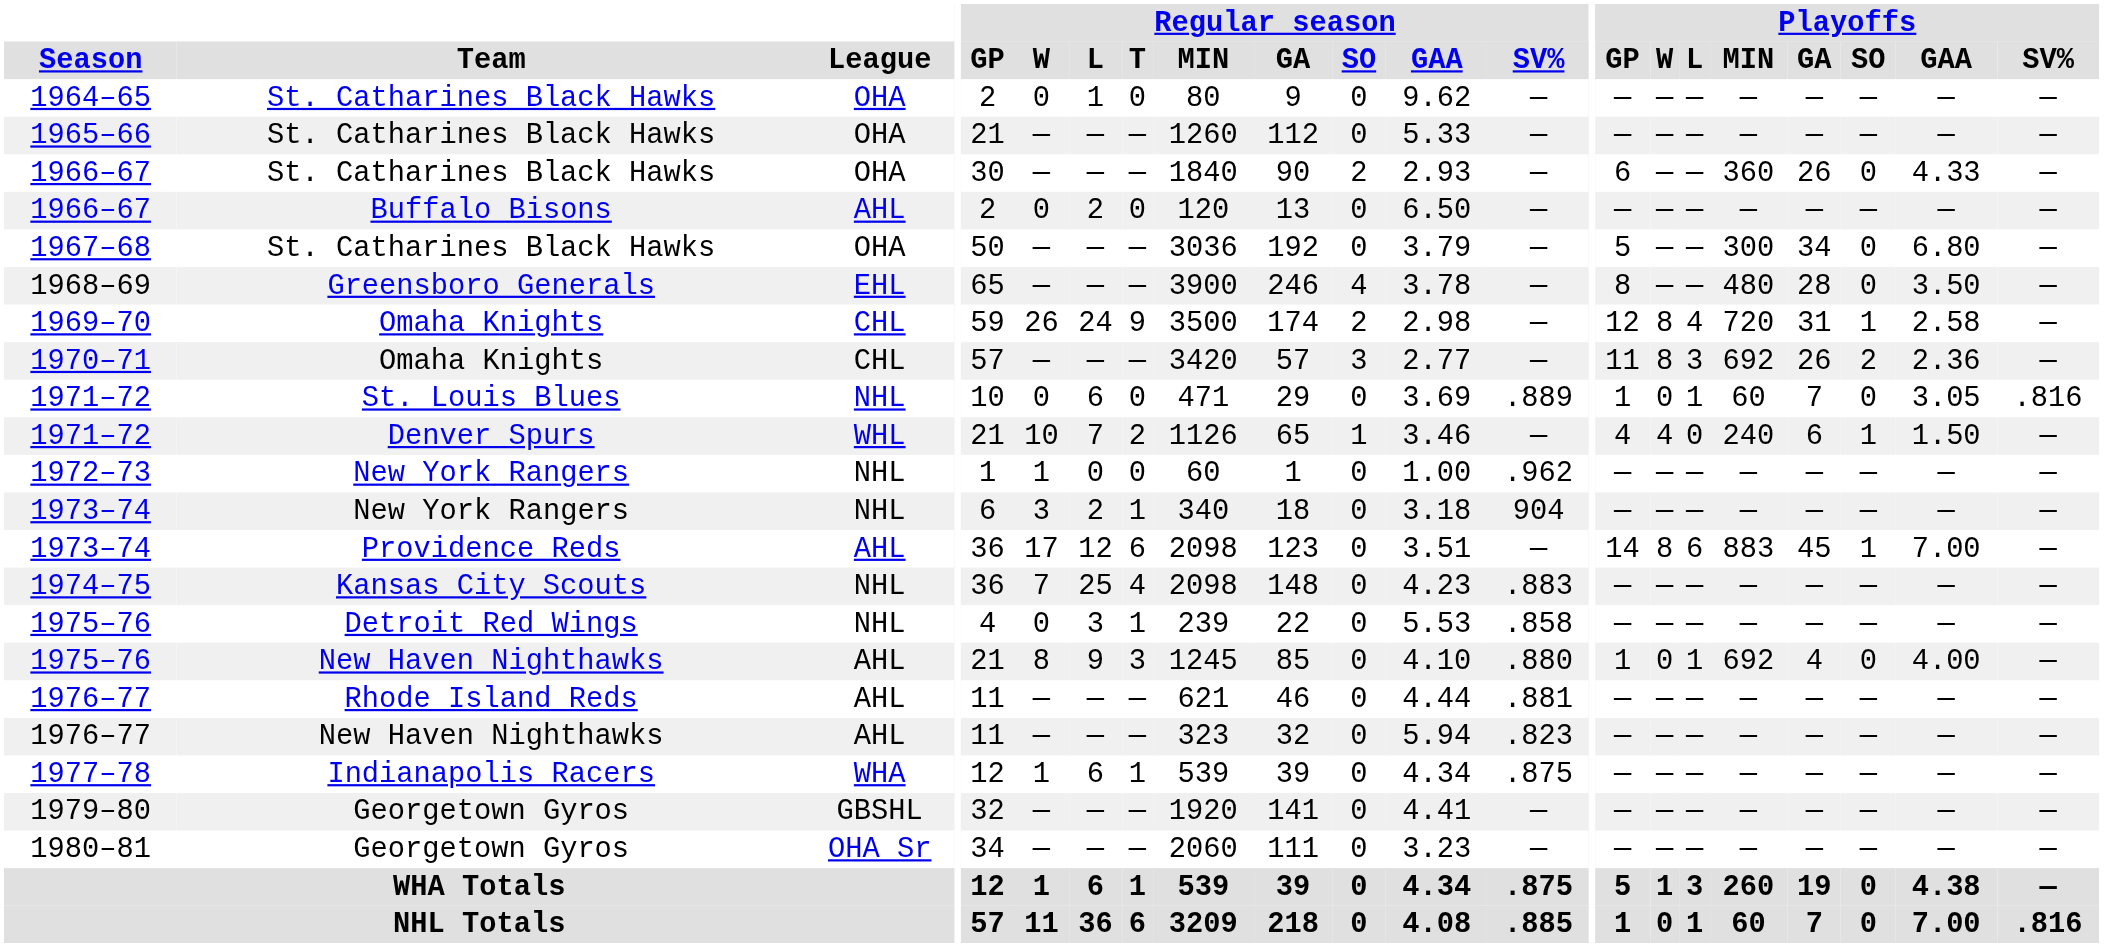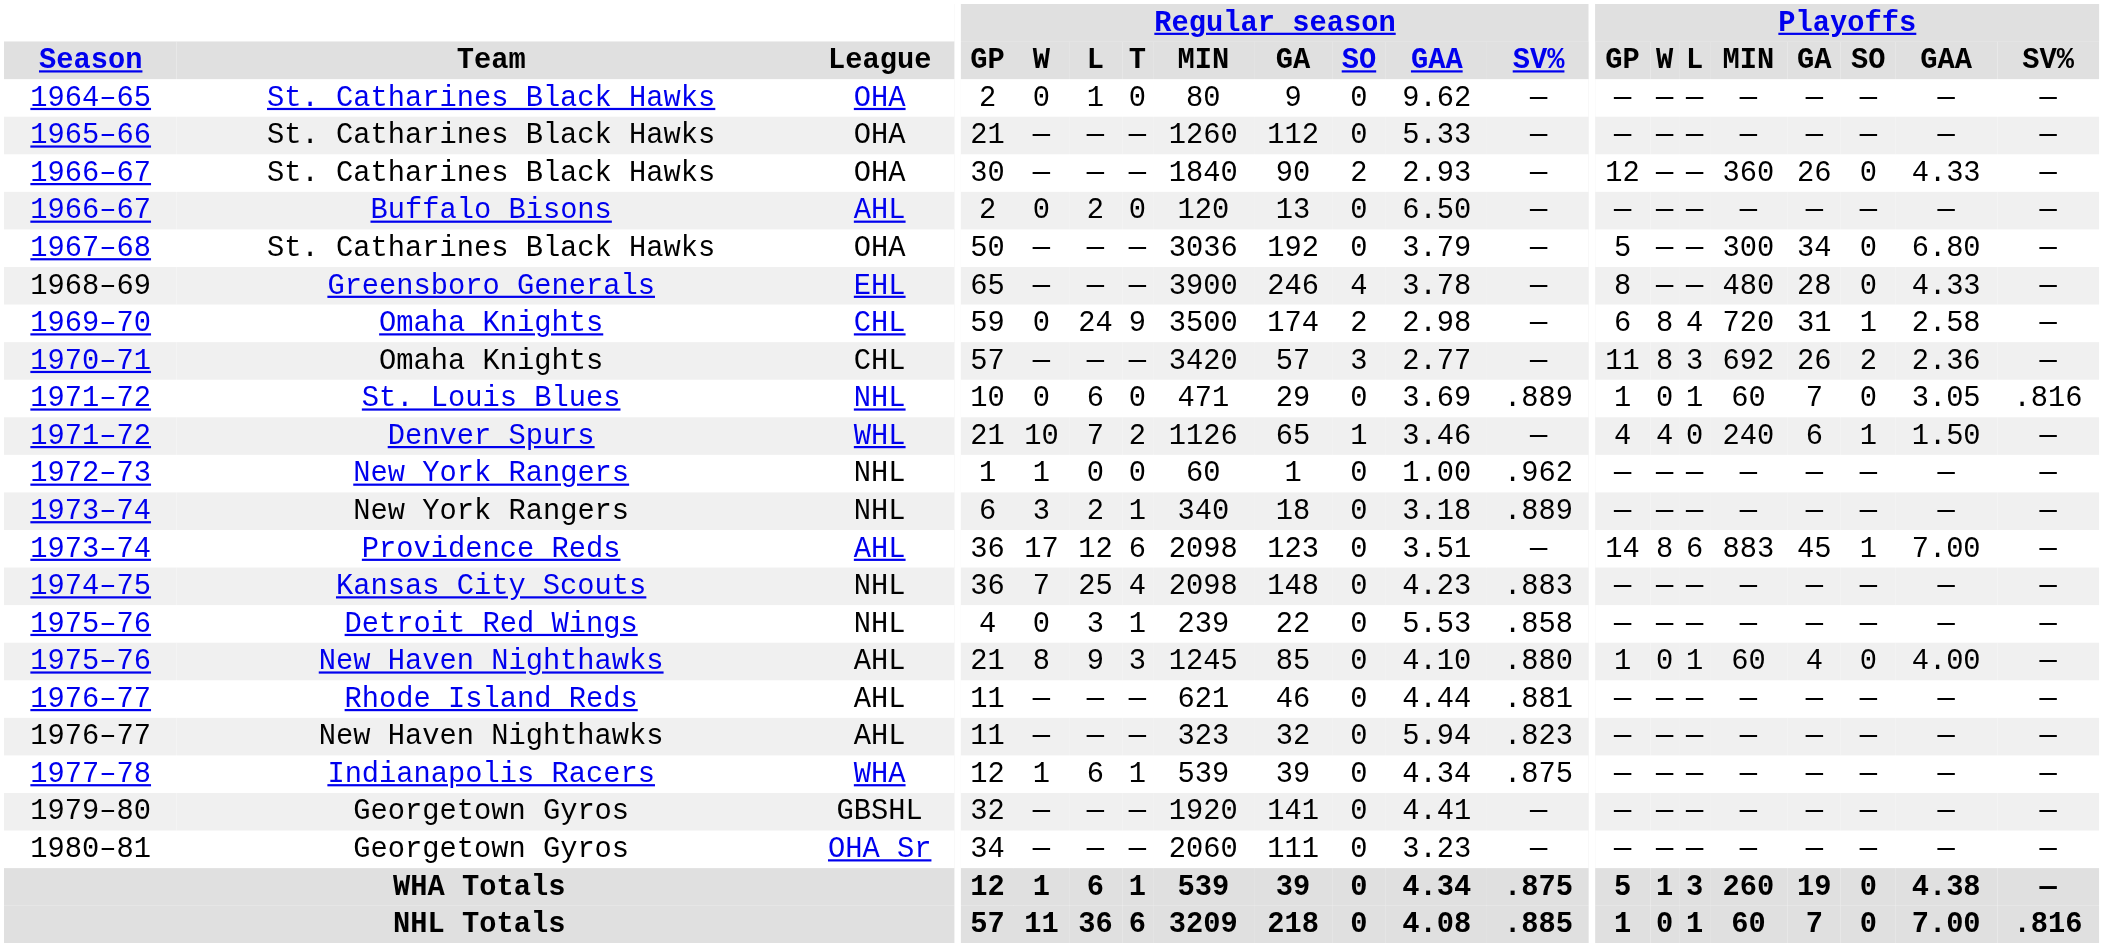1966–67 / St. Catharines Black Hawks | Playoffs / GP: 6 -> 12
1968–69 | Playoffs / GAA: 3.50 -> 4.33
1969–70 | Regular season / W: 26 -> 0
1969–70 | Playoffs / GP: 12 -> 6
1973–74 / New York Rangers | Regular season / SV%: 904 -> .889
1975–76 / New Haven Nighthawks | Playoffs / MIN: 692 -> 60
